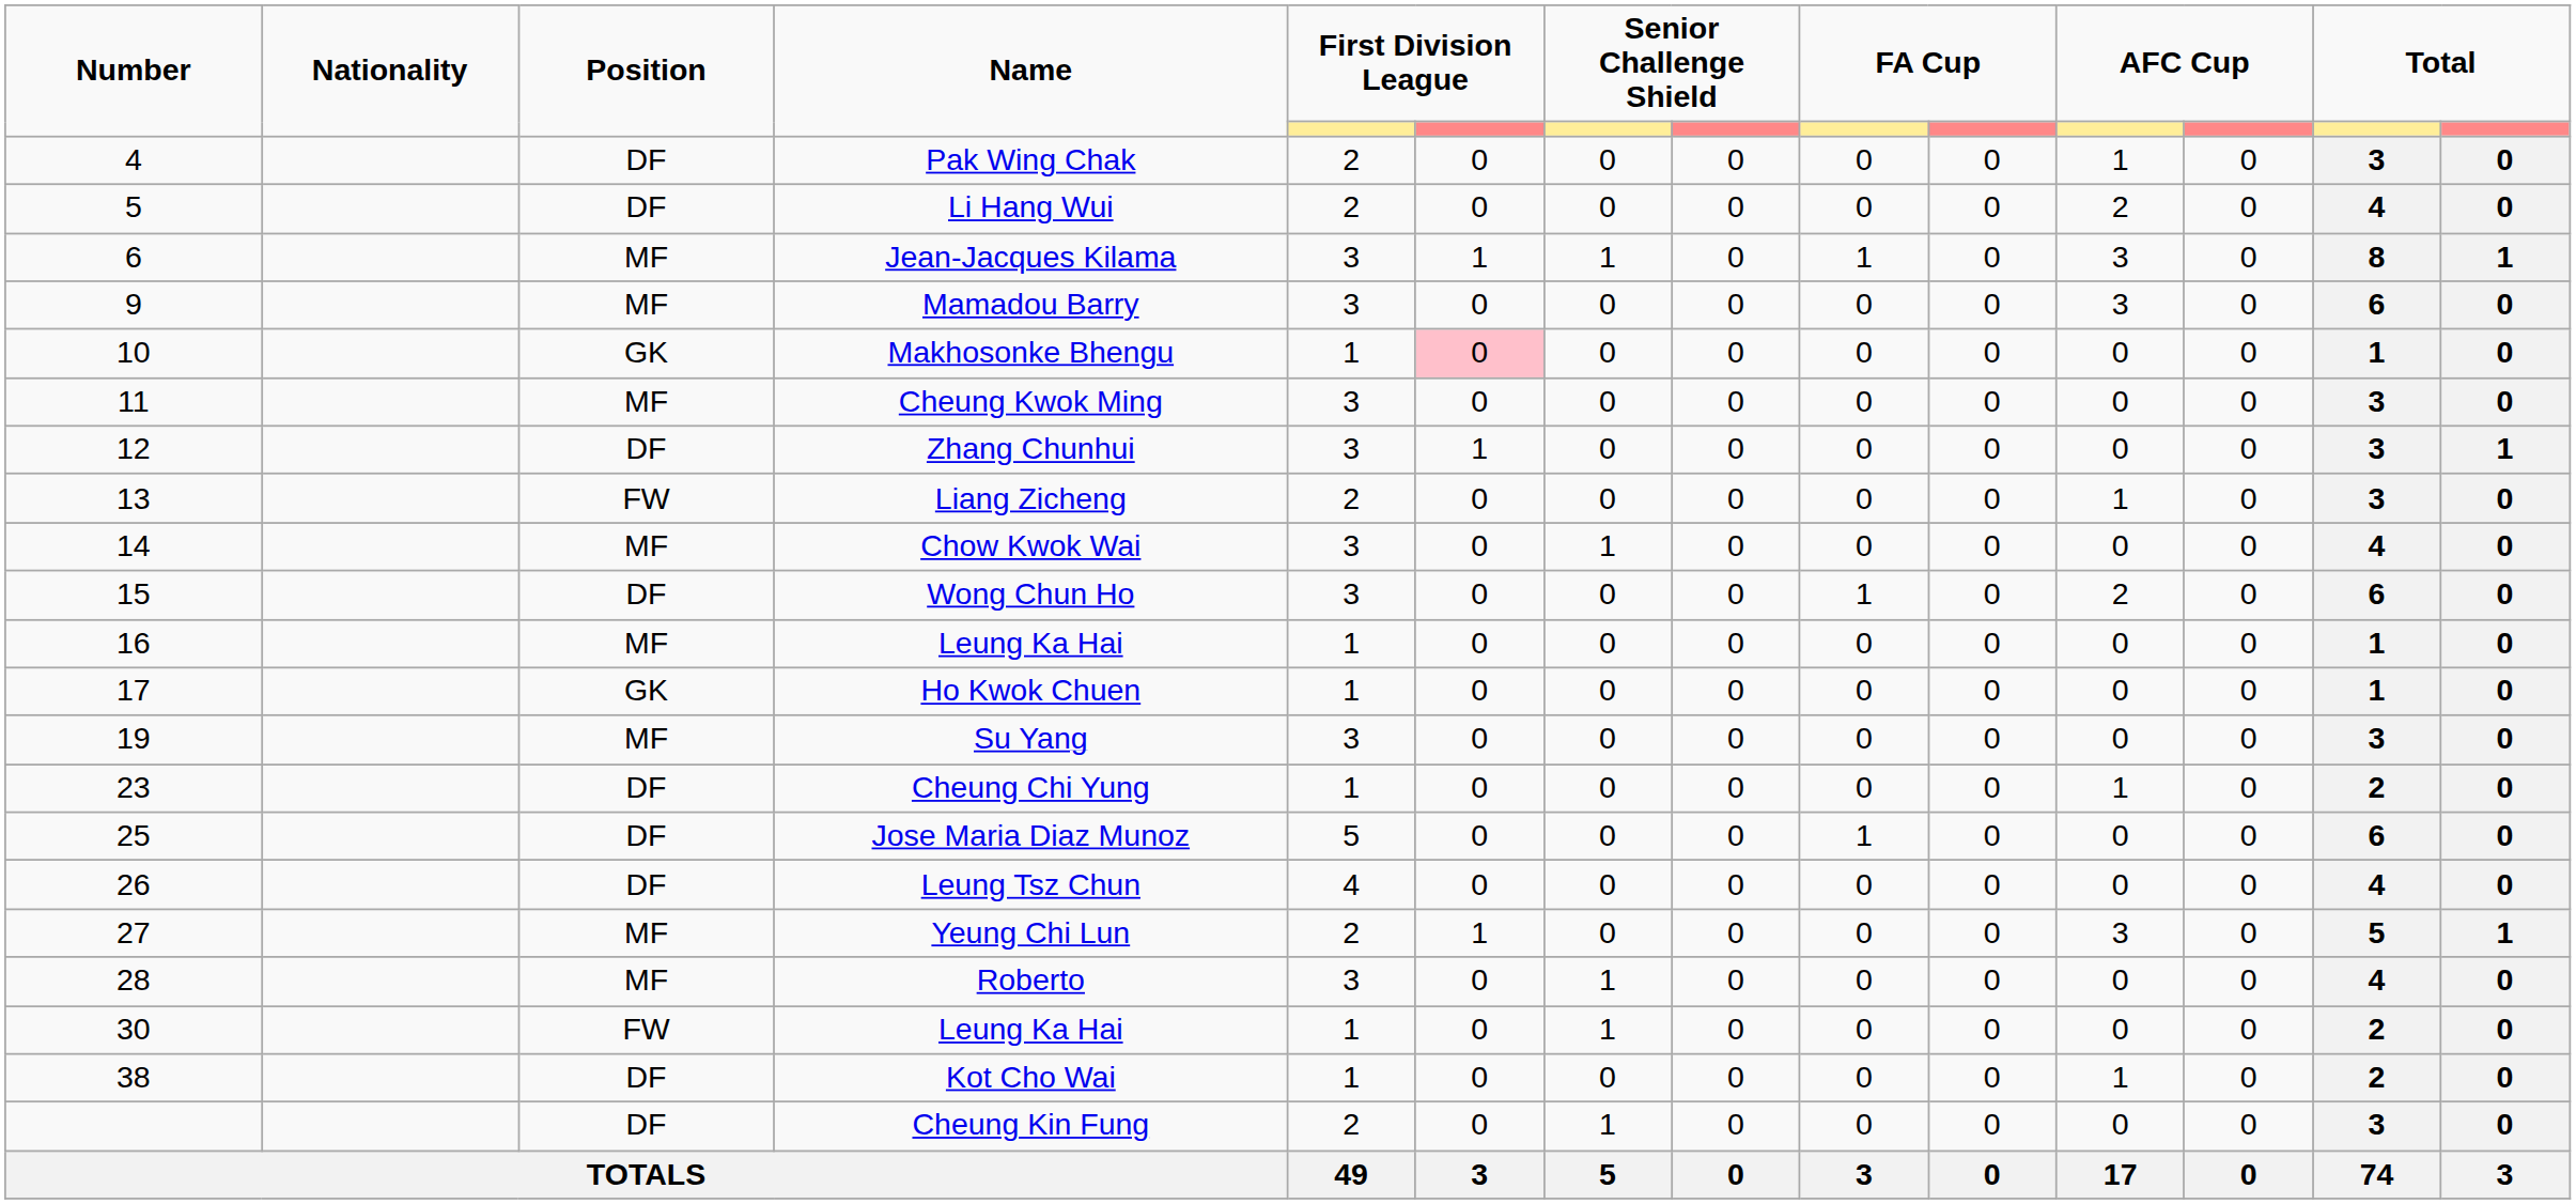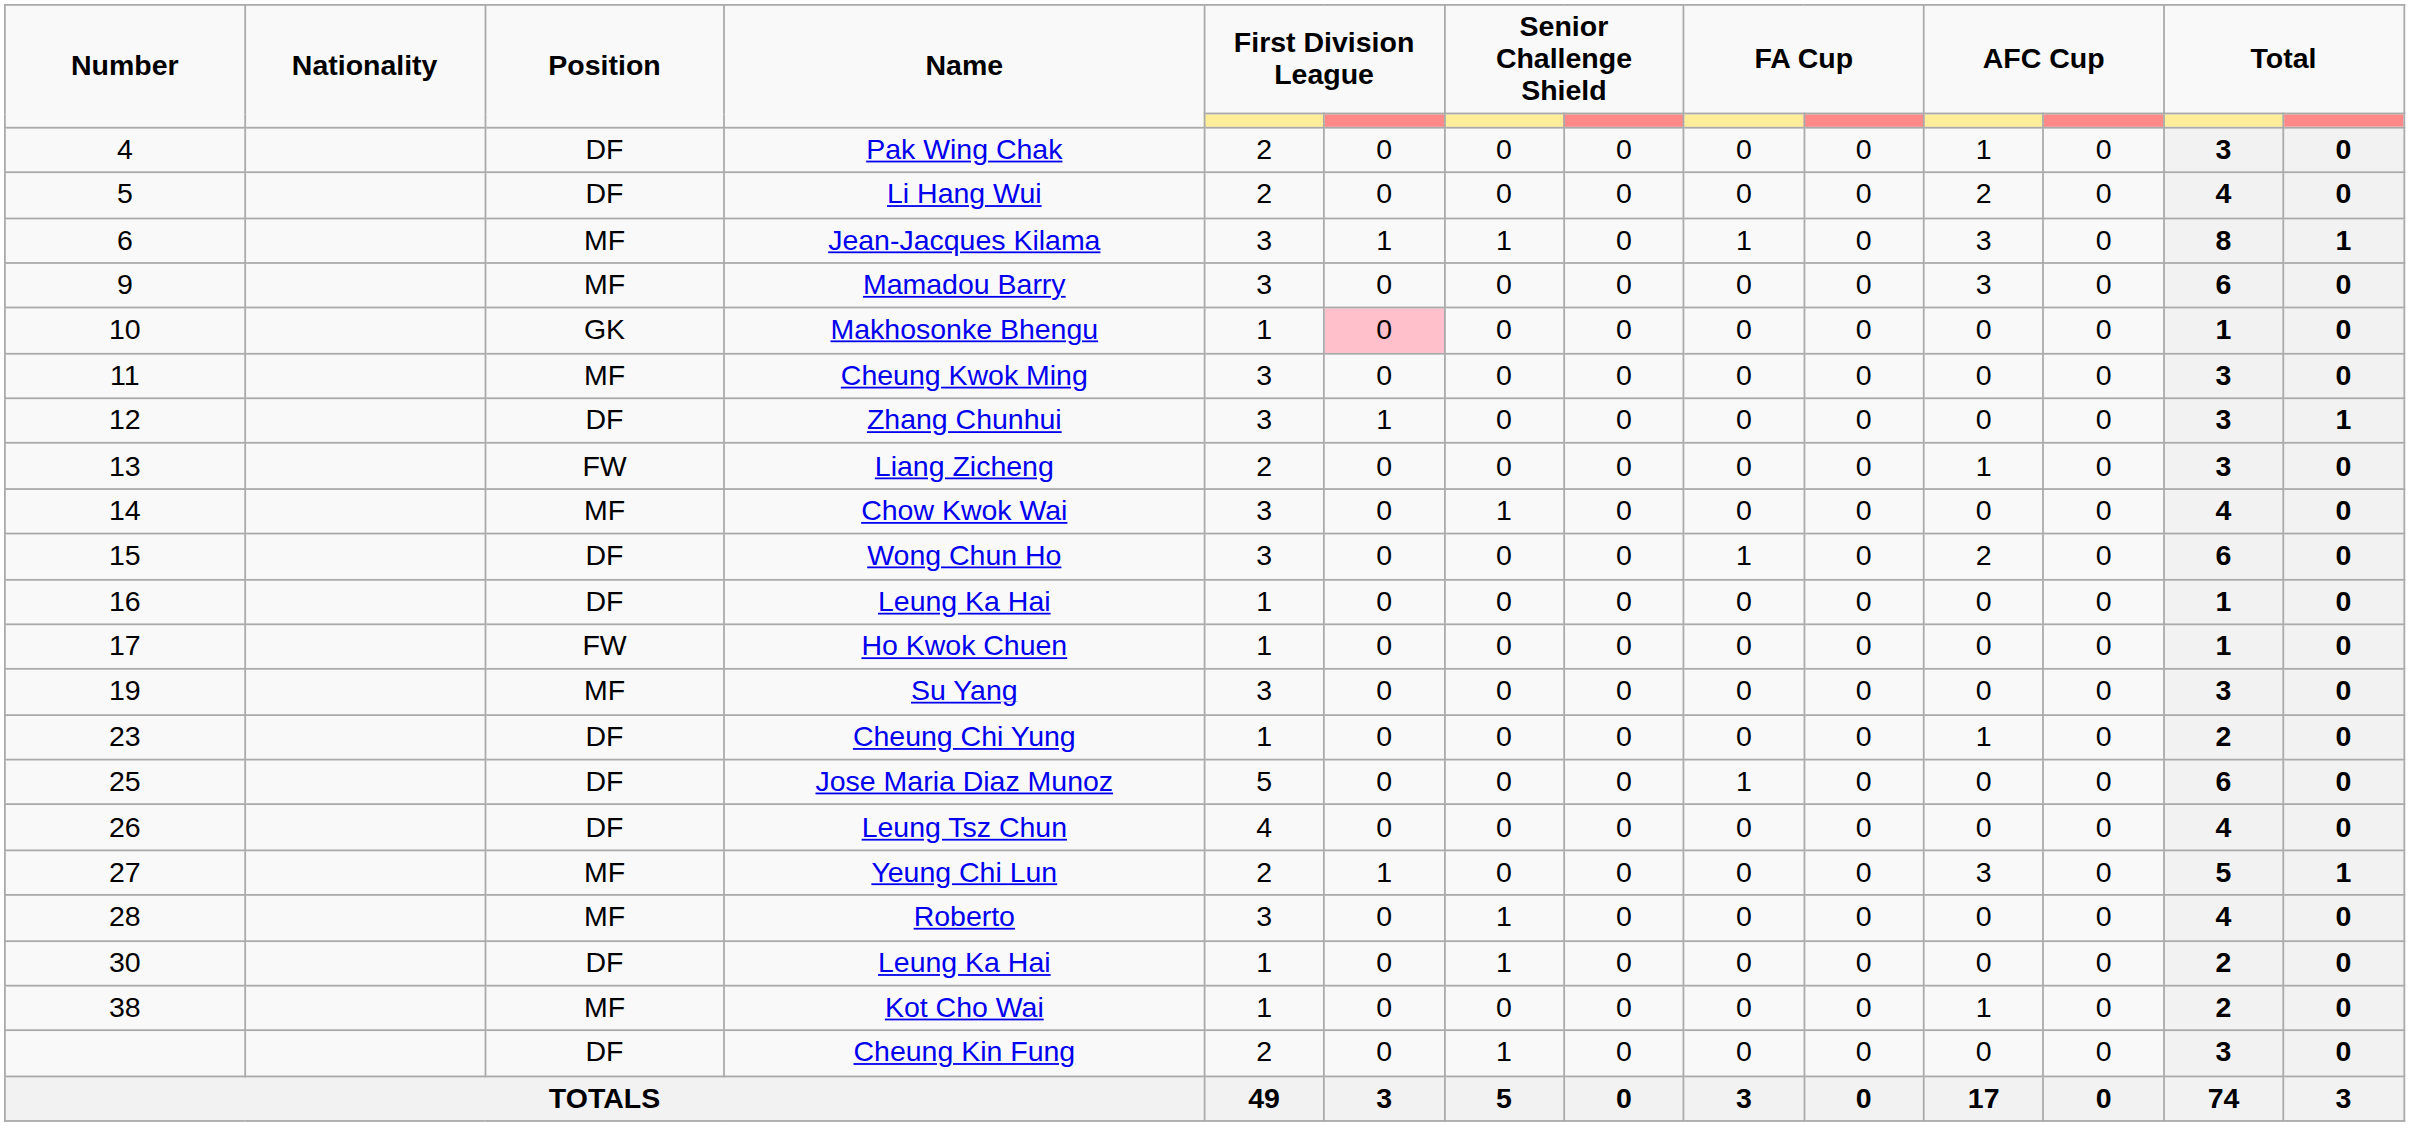16 / Leung Ka Hai | Position: MF -> DF
Ho Kwok Chuen | Position: GK -> FW
30 / Leung Ka Hai | Position: FW -> DF
Kot Cho Wai | Position: DF -> MF
